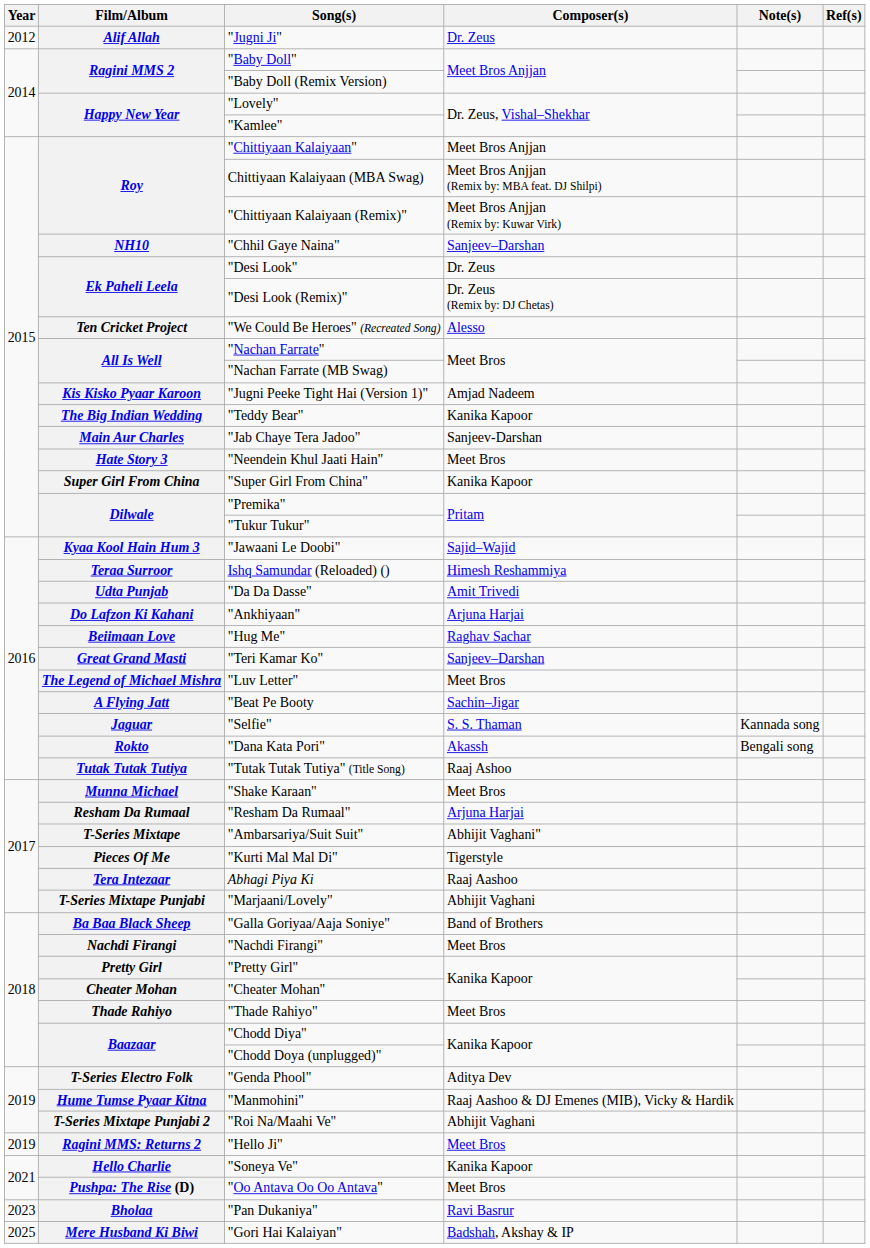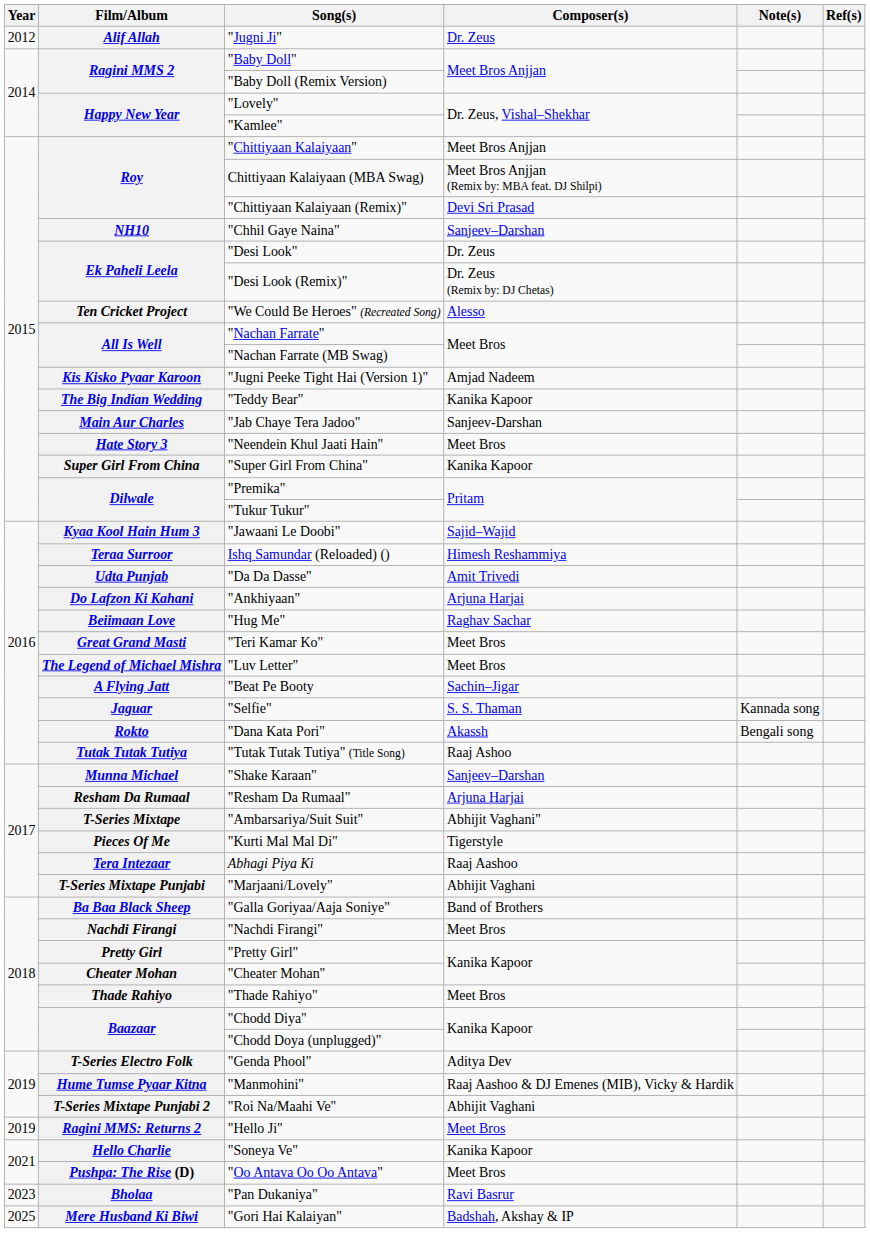"Chittiyaan Kalaiyaan (Remix)" | Composer(s): Meet Bros Anjjan (Remix by: Kuwar Virk) -> Devi Sri Prasad
"Teri Kamar Ko" | Composer(s): Sanjeev–Darshan -> Meet Bros
"Shake Karaan" | Composer(s): Meet Bros -> Sanjeev–Darshan
